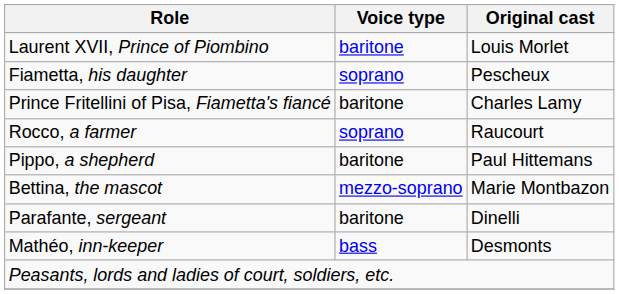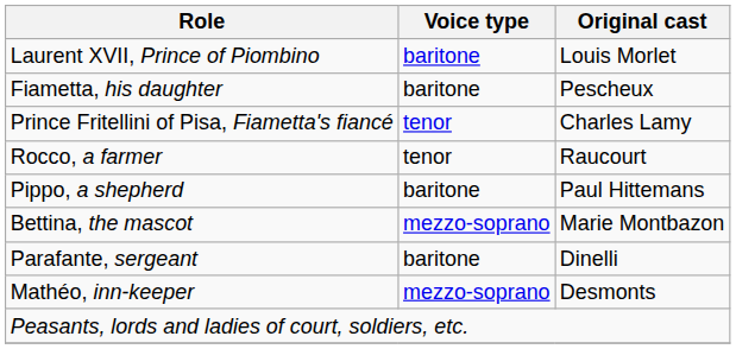Fiametta, his daughter | Voice type: soprano -> baritone
Prince Fritellini of Pisa, Fiametta's fiancé | Voice type: baritone -> tenor
Rocco, a farmer | Voice type: soprano -> tenor
Mathéo, inn-keeper | Voice type: bass -> mezzo-soprano
